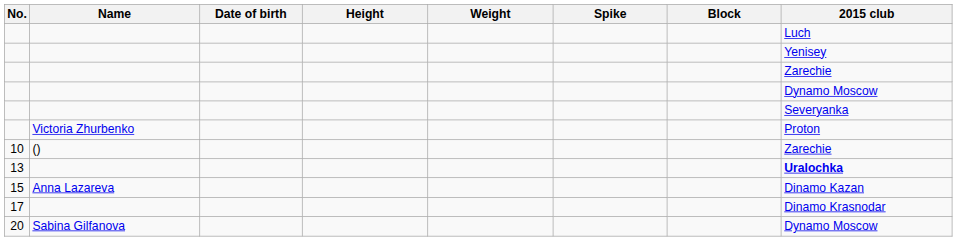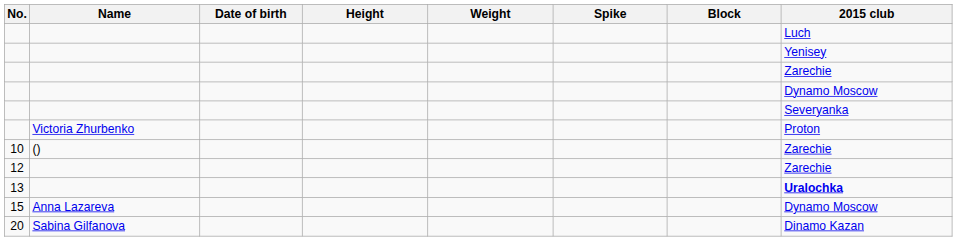+ row: 12 | Zarechie
15 | 2015 club: Dinamo Kazan -> Dynamo Moscow
- row: 17 | Dinamo Krasnodar
20 | 2015 club: Dynamo Moscow -> Dinamo Kazan
